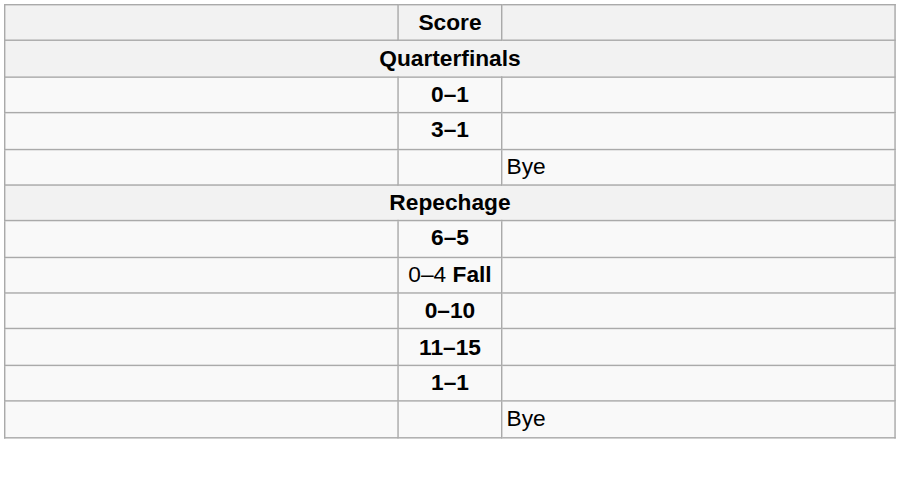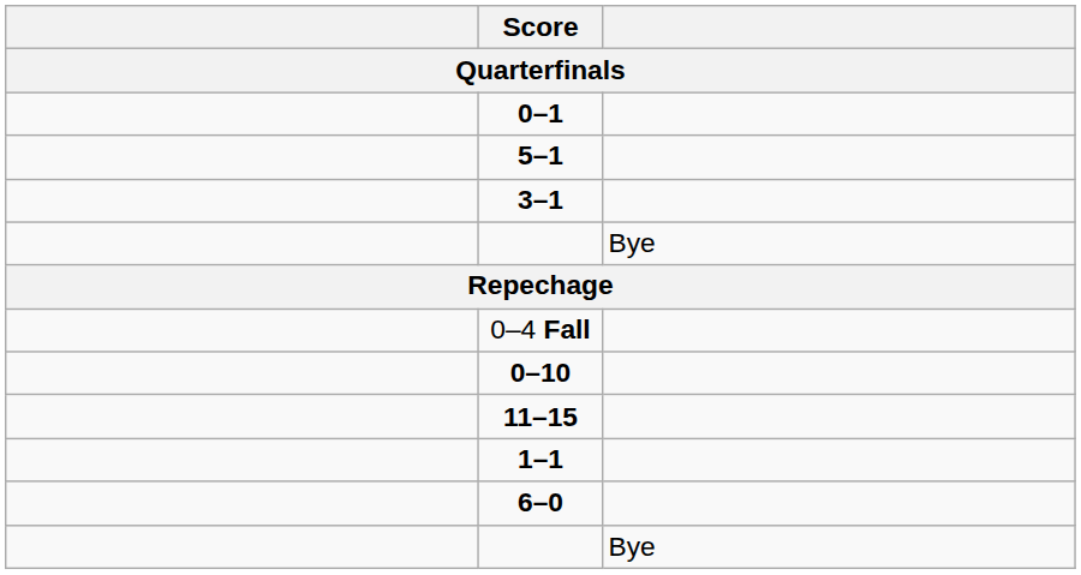+ row: 5–1
- row: 6–5
+ row: 6–0
